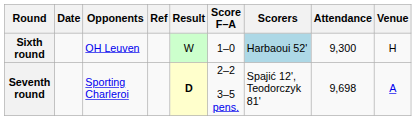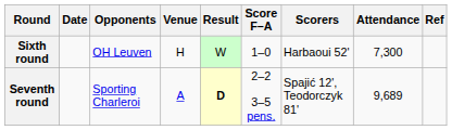columns swapped: Venue <-> Ref
Sixth round | Scorers: lightblue background -> no background
Sixth round | Attendance: 9,300 -> 7,300
Seventh round | Attendance: 9,698 -> 9,689
